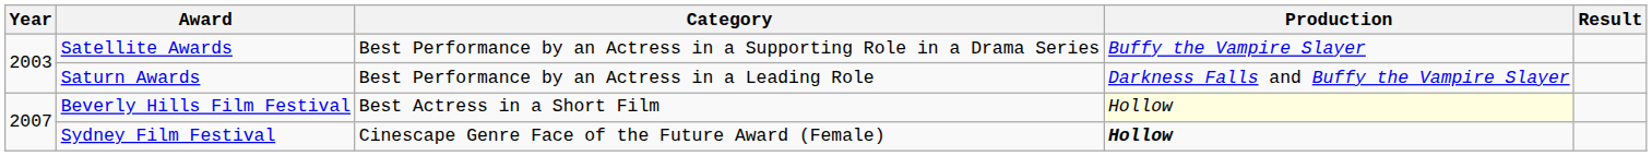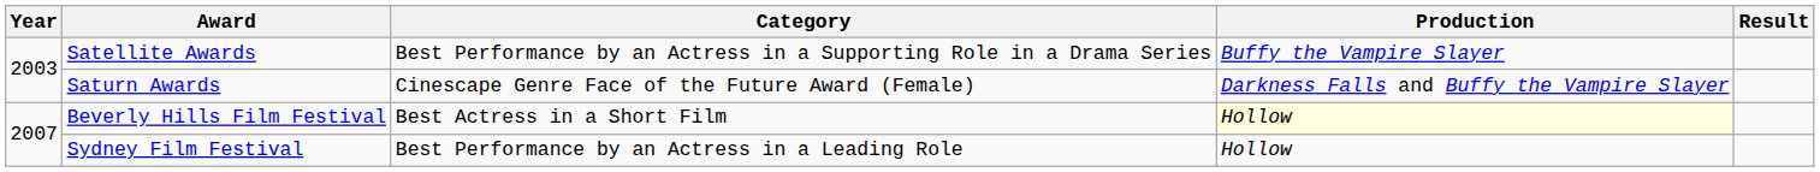Saturn Awards | Category: Best Performance by an Actress in a Leading Role -> Cinescape Genre Face of the Future Award (Female)
Sydney Film Festival | Category: Cinescape Genre Face of the Future Award (Female) -> Best Performance by an Actress in a Leading Role
Sydney Film Festival | Production: bold -> normal
